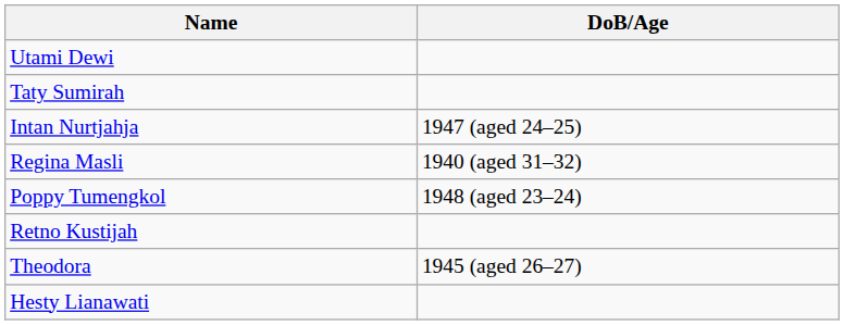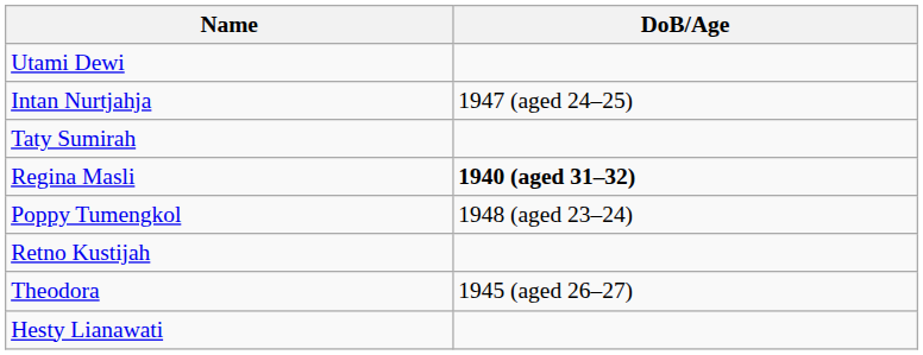rows swapped: Taty Sumirah <-> Intan Nurtjahja
Regina Masli | DoB/Age: normal -> bold
